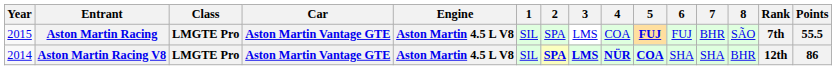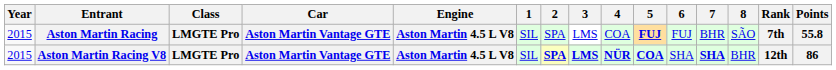Aston Martin Racing | Points: 55.5 -> 55.8
Aston Martin Racing V8 | Year: 2014 -> 2015
Aston Martin Racing V8 | 7: normal -> bold
